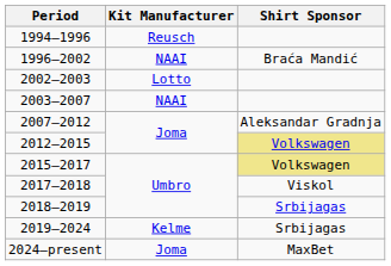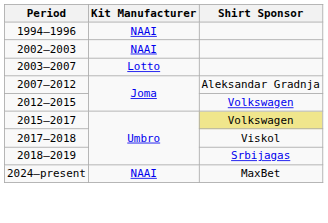1994–1996 | Kit Manufacturer: Reusch -> NAAI
- row: 1996–2002 | NAAI | Braća Mandić
2002–2003 | Kit Manufacturer: Lotto -> NAAI
2003–2007 | Kit Manufacturer: NAAI -> Lotto
2012–2015 | Shirt Sponsor: khaki background -> no background
- row: 2019–2024 | Kelme | Srbijagas
2024–present | Kit Manufacturer: Joma -> NAAI
